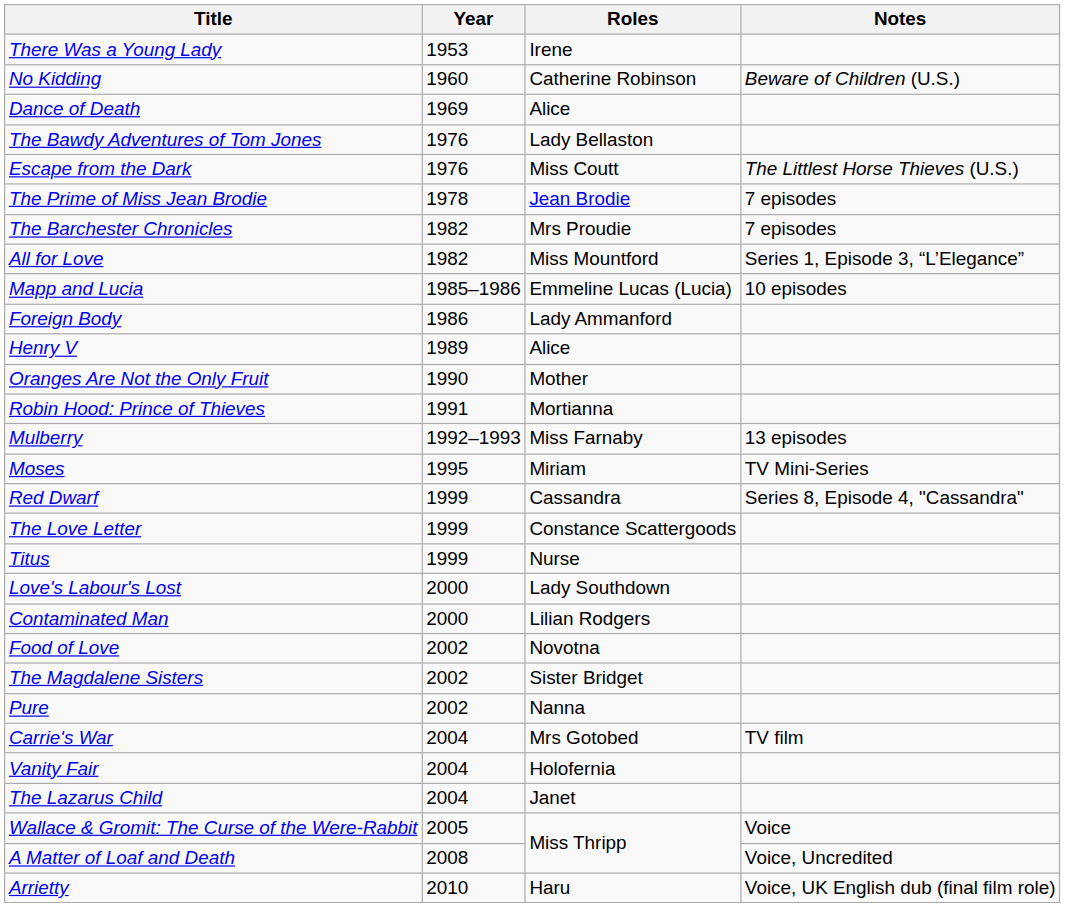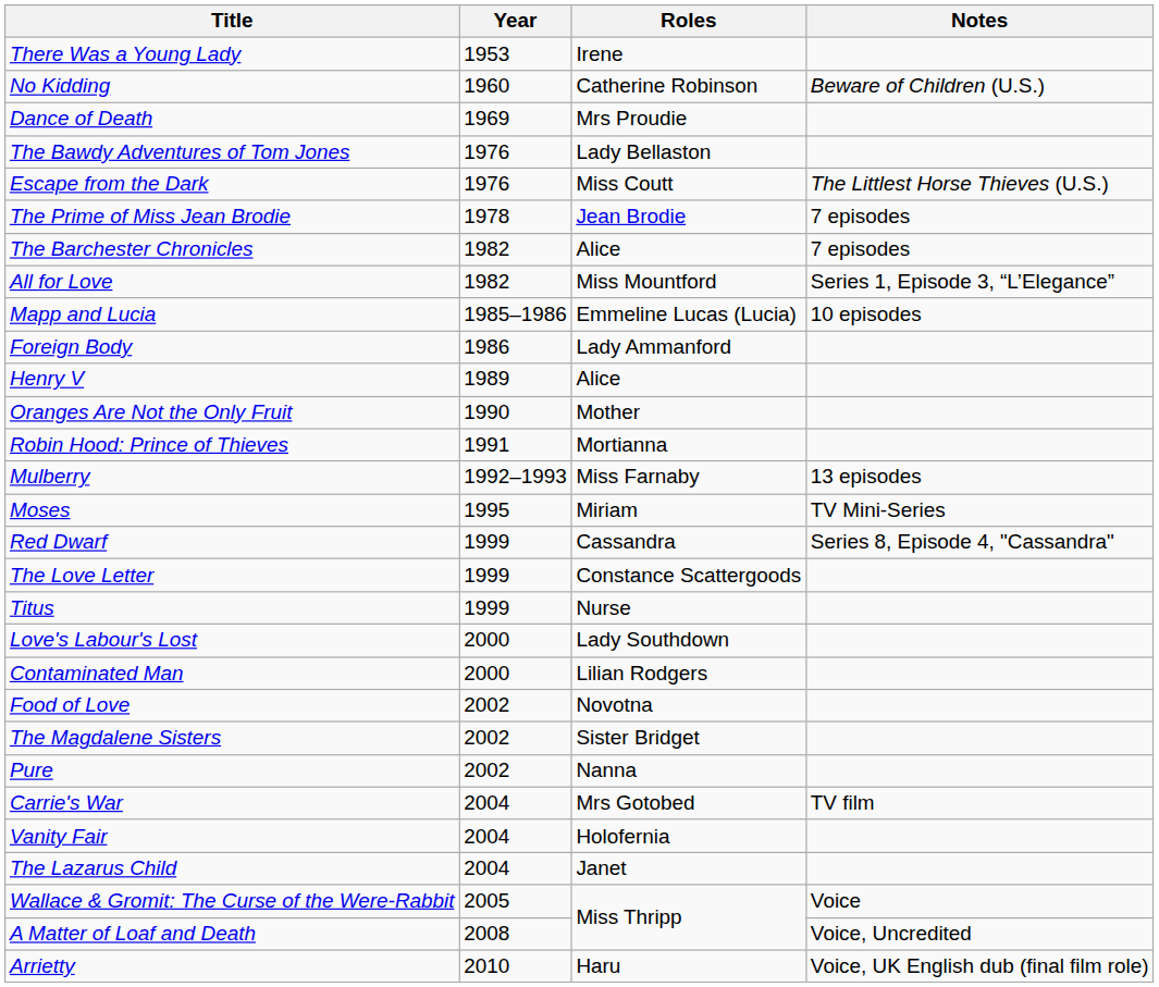Dance of Death | Roles: Alice -> Mrs Proudie
The Barchester Chronicles | Roles: Mrs Proudie -> Alice
